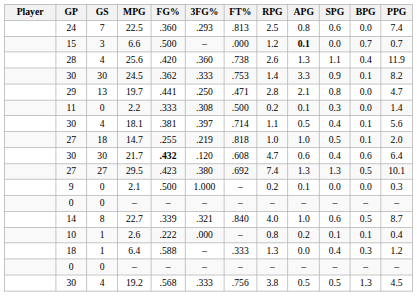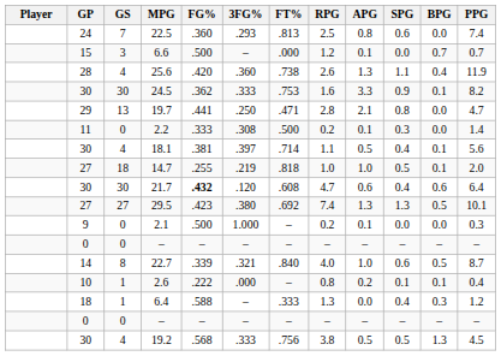6.6 | APG: bold -> normal
24.5 | RPG: 1.4 -> 1.6
